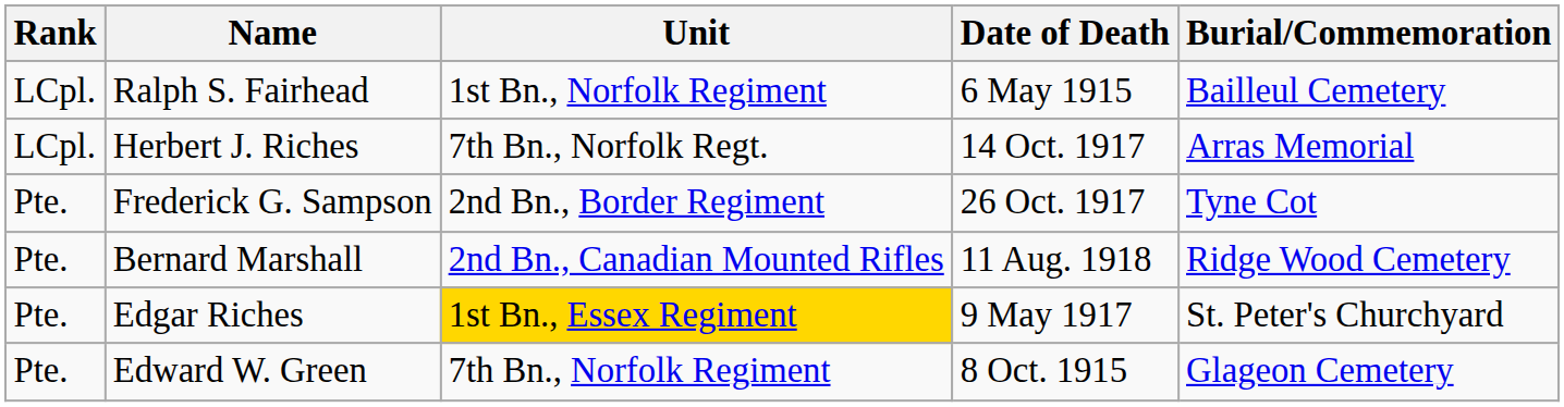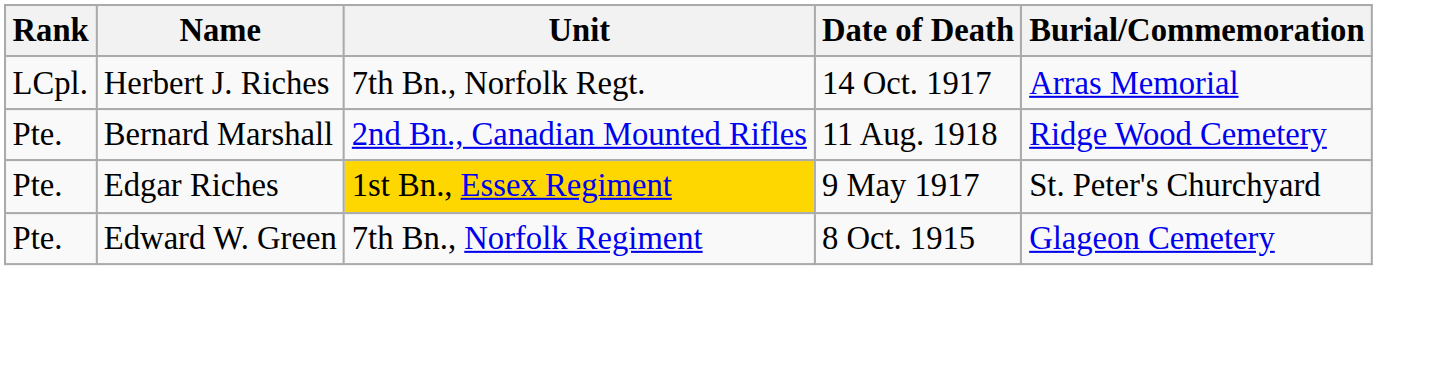- row: LCpl. | Ralph S. Fairhead | 1st Bn., Norfolk Regiment | 6 May 1915 | Bailleul Cemetery
- row: Pte. | Frederick G. Sampson | 2nd Bn., Border Regiment | 26 Oct. 1917 | Tyne Cot
